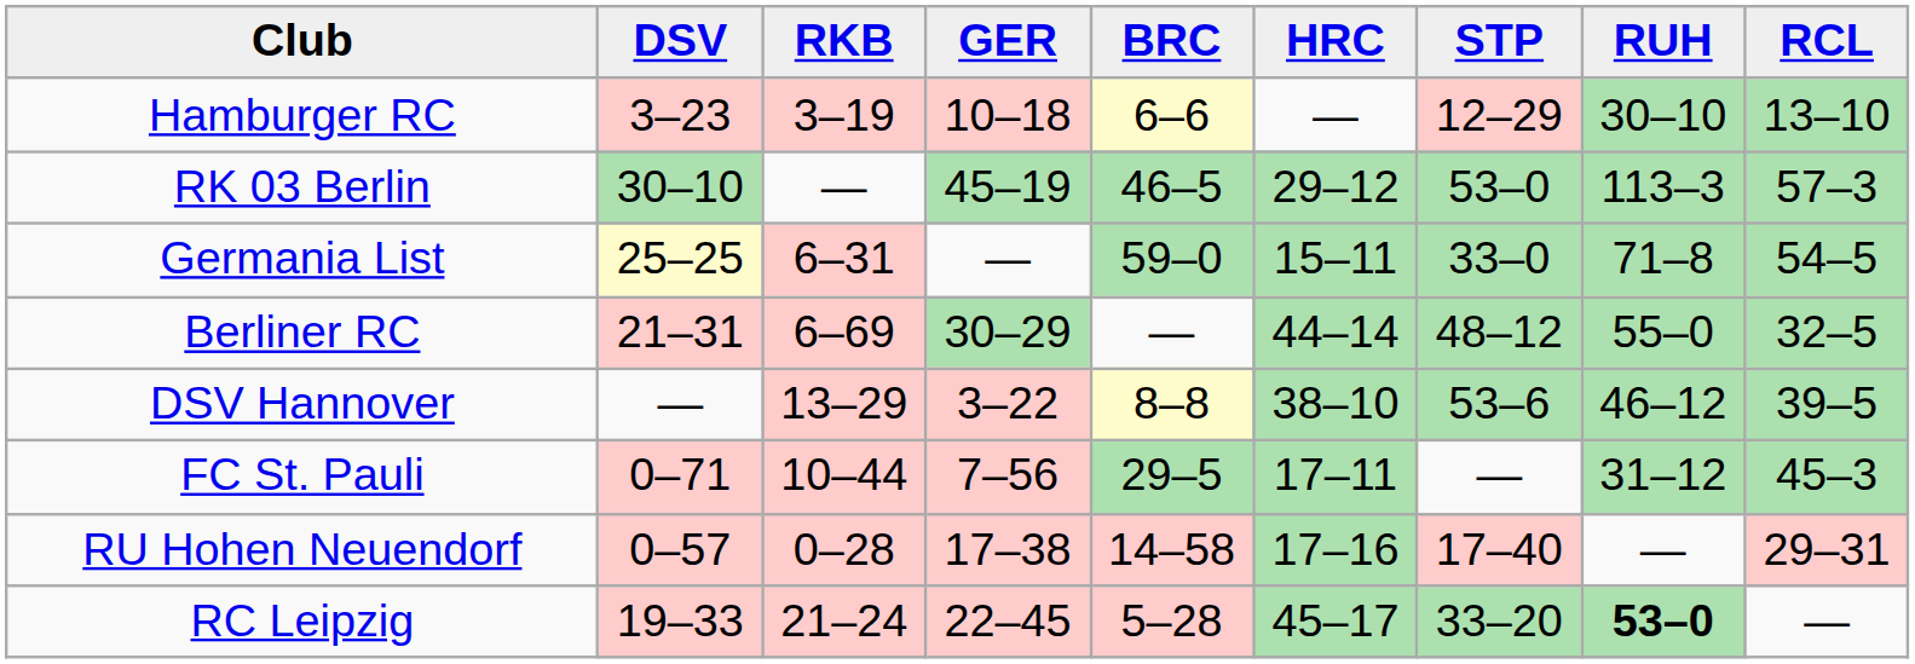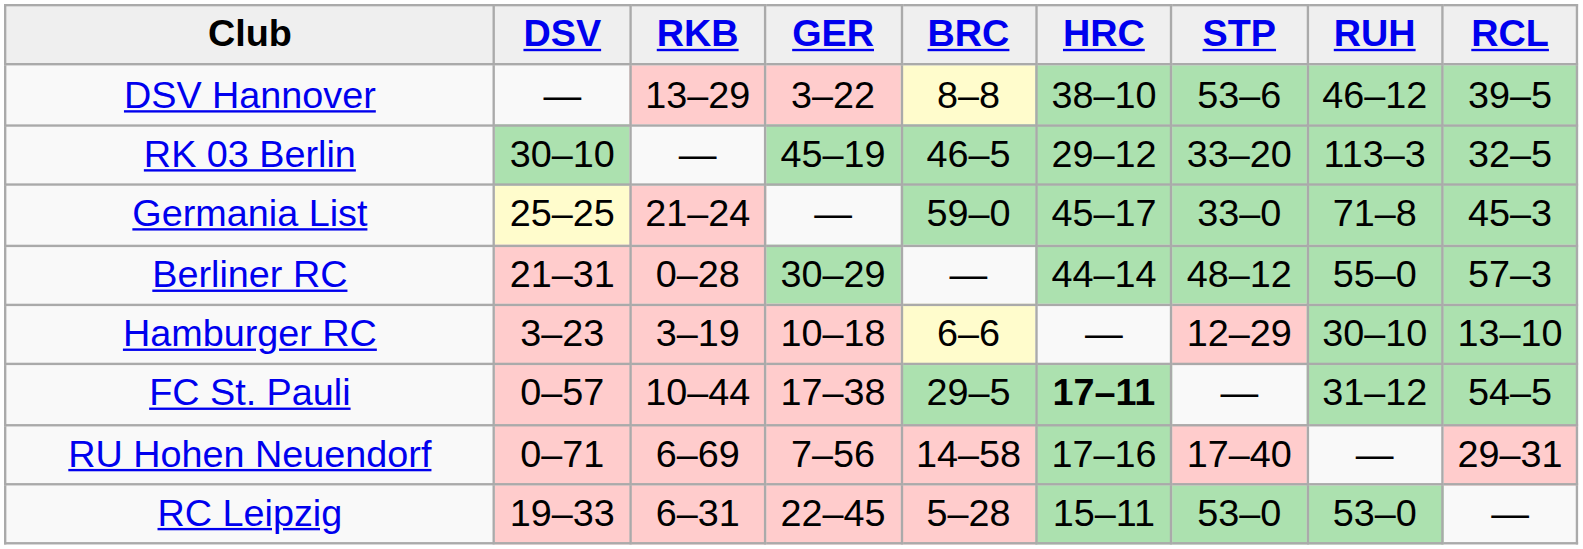rows swapped: DSV Hannover <-> Hamburger RC
RK 03 Berlin | STP: 53–0 -> 33–20
RK 03 Berlin | RCL: 57–3 -> 32–5
Germania List | RKB: 6–31 -> 21–24
Germania List | HRC: 15–11 -> 45–17
Germania List | RCL: 54–5 -> 45–3
Berliner RC | RKB: 6–69 -> 0–28
Berliner RC | RCL: 32–5 -> 57–3
FC St. Pauli | DSV: 0–71 -> 0–57
FC St. Pauli | GER: 7–56 -> 17–38
FC St. Pauli | HRC: normal -> bold
FC St. Pauli | RCL: 45–3 -> 54–5
RU Hohen Neuendorf | DSV: 0–57 -> 0–71
RU Hohen Neuendorf | RKB: 0–28 -> 6–69
RU Hohen Neuendorf | GER: 17–38 -> 7–56
RC Leipzig | RKB: 21–24 -> 6–31
RC Leipzig | HRC: 45–17 -> 15–11
RC Leipzig | STP: 33–20 -> 53–0
RC Leipzig | RUH: bold -> normal
